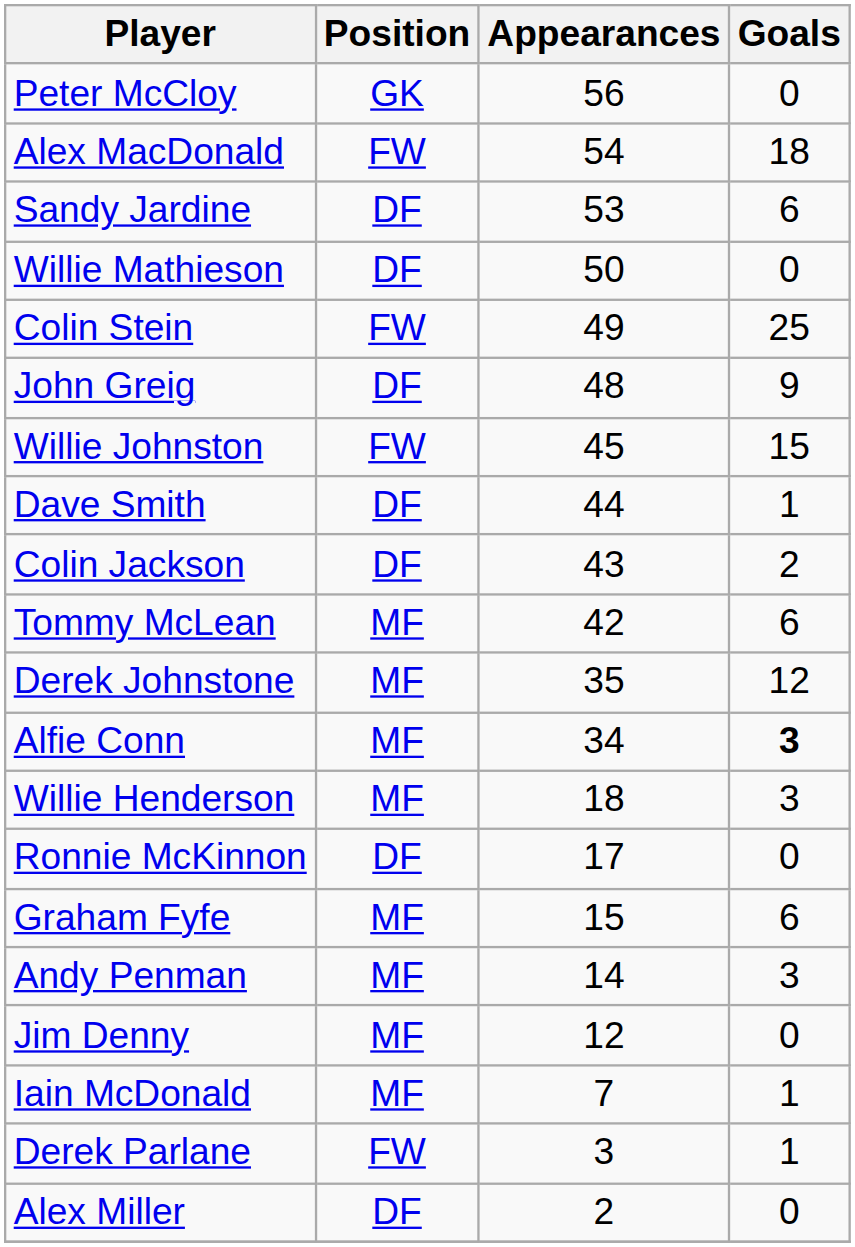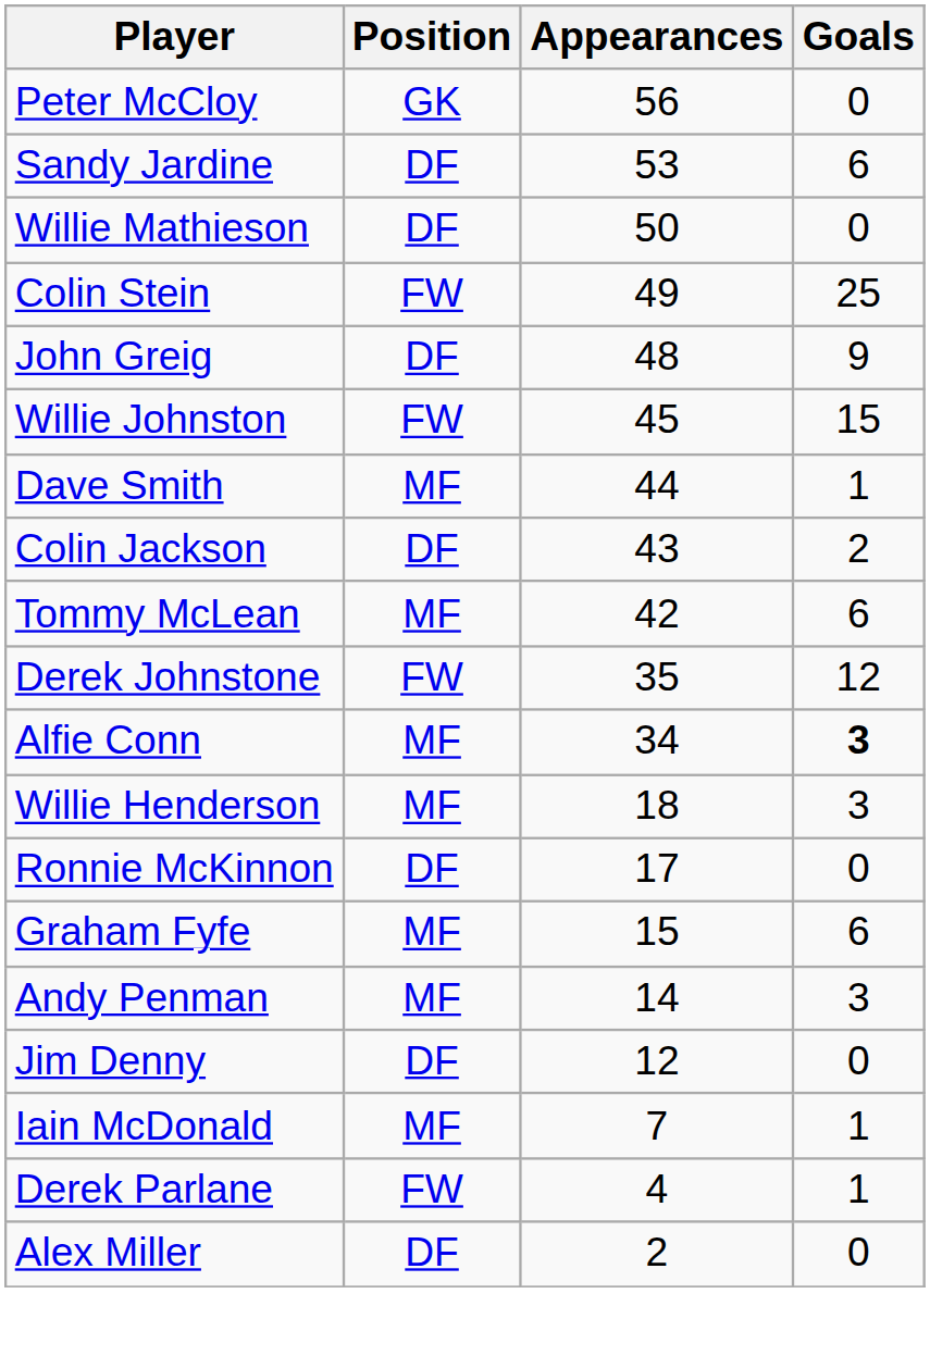- row: Alex MacDonald | FW | 54 | 18
Dave Smith | Position: DF -> MF
Derek Johnstone | Position: MF -> FW
Jim Denny | Position: MF -> DF
Derek Parlane | Appearances: 3 -> 4
